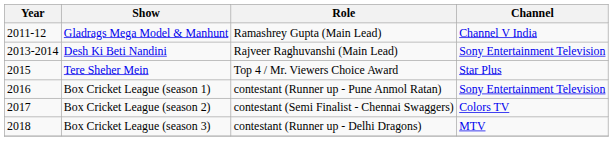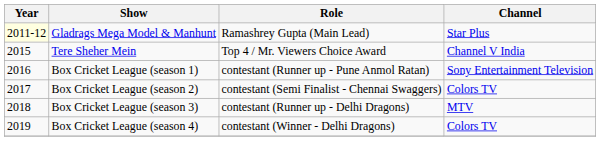Gladrags Mega Model & Manhunt | Year: no background -> lightyellow background
Gladrags Mega Model & Manhunt | Channel: Channel V India -> Star Plus
- row: 2013-2014 | Desh Ki Beti Nandini | Rajveer Raghuvanshi (Main Lead) | Sony Entertainment Television
Tere Sheher Mein | Channel: Star Plus -> Channel V India
+ row: 2019 | Box Cricket League (season 4) | contestant (Winner - Delhi Dragons) | Colors TV
